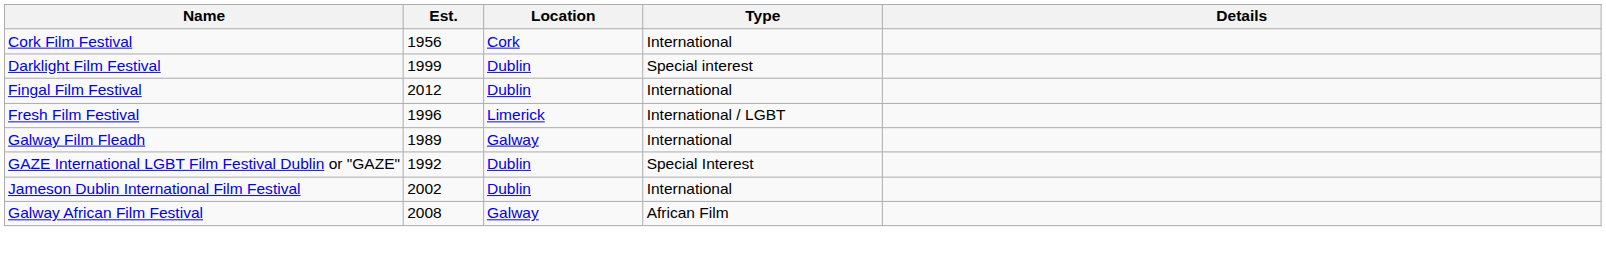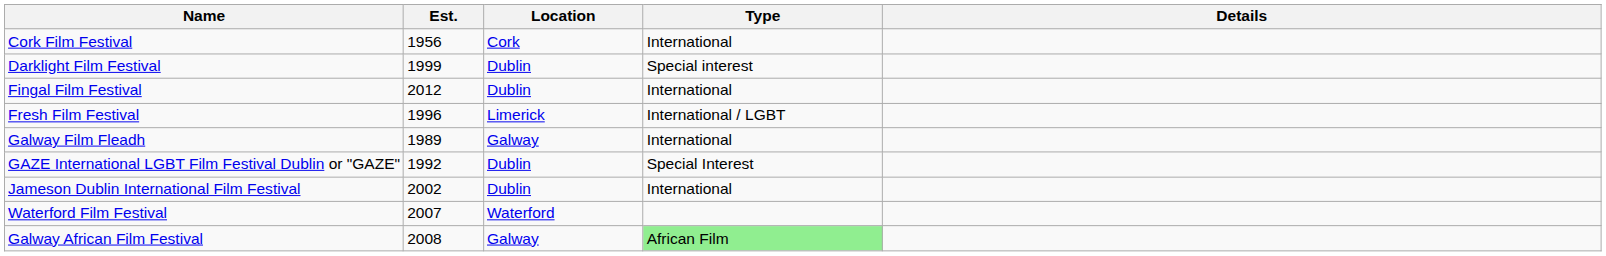+ row: Waterford Film Festival | 2007 | Waterford
Galway African Film Festival | Type: no background -> lightgreen background
